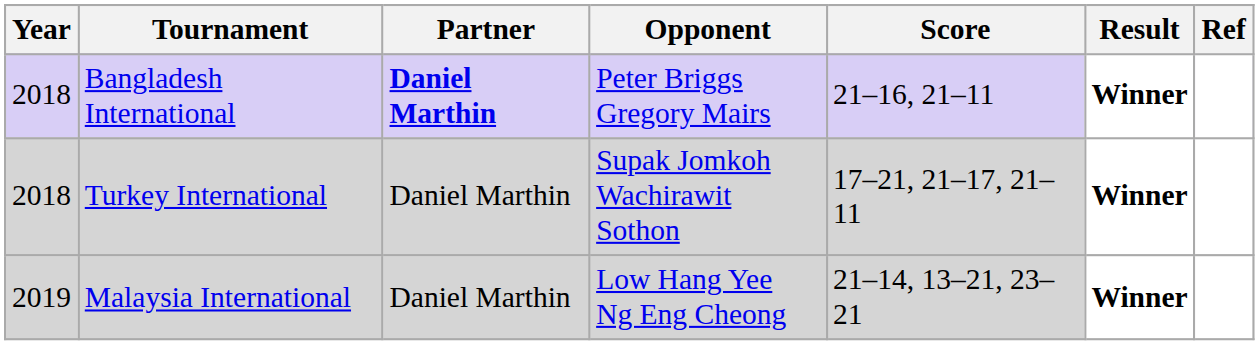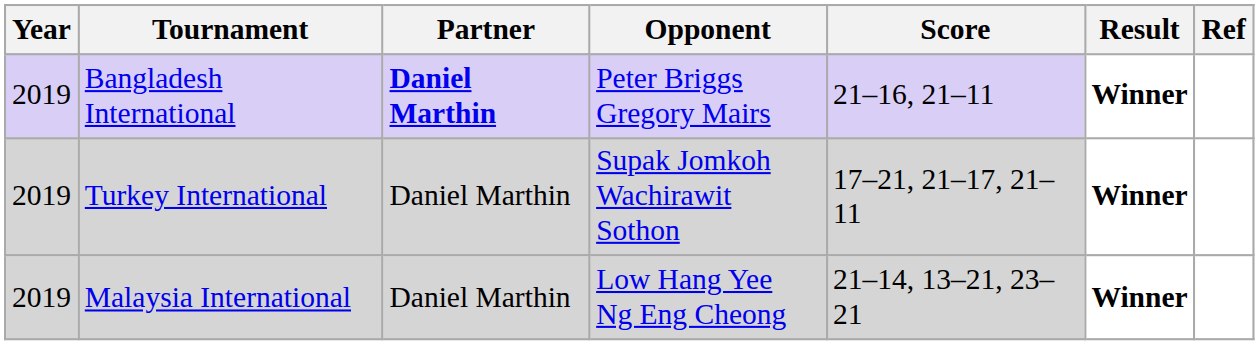Bangladesh International | Year: 2018 -> 2019
Turkey International | Year: 2018 -> 2019
